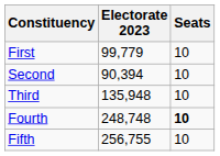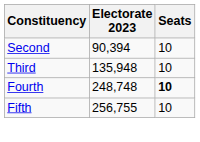- row: First | 99,779 | 10
